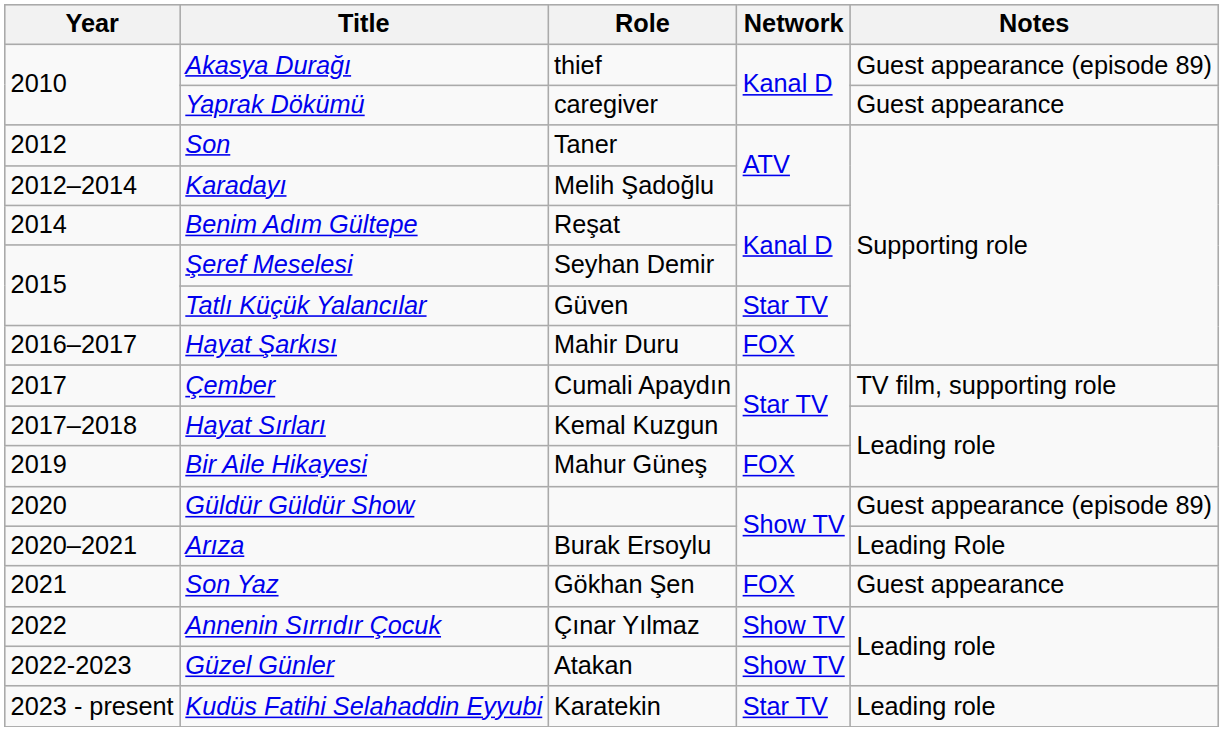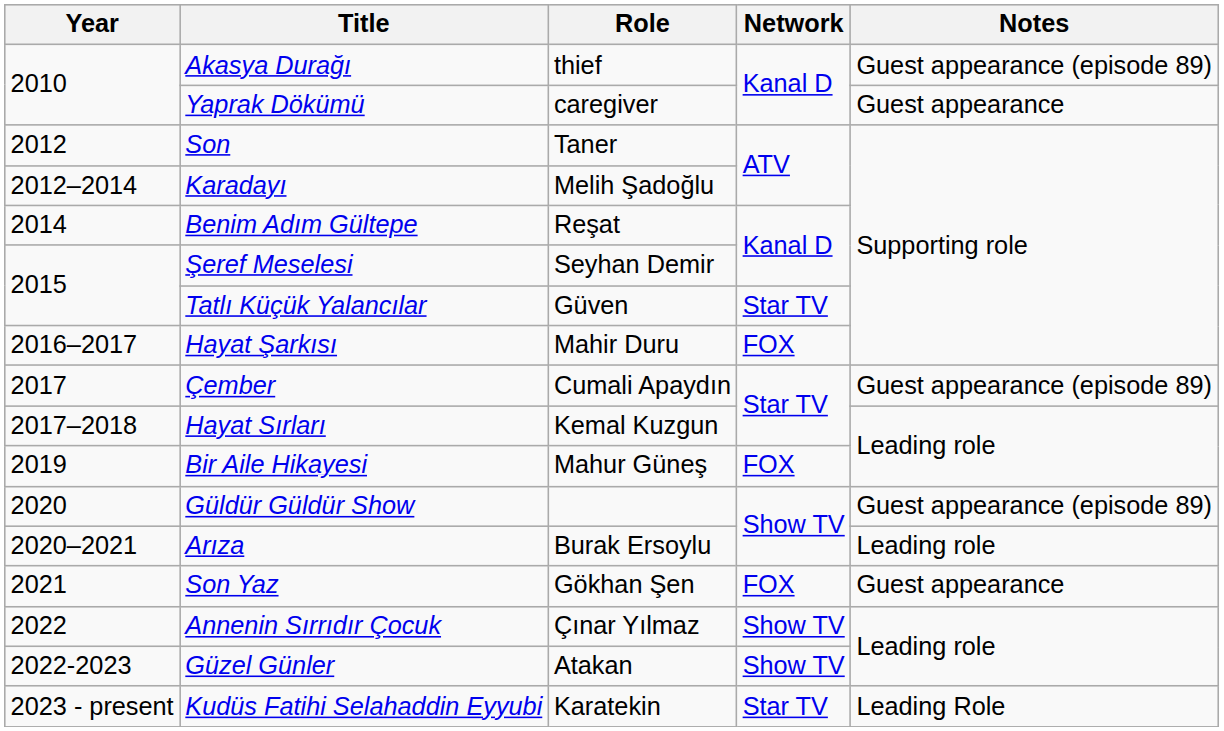Çember | Notes: TV film, supporting role -> Guest appearance (episode 89)
Arıza | Notes: Leading Role -> Leading role
Kudüs Fatihi Selahaddin Eyyubi | Notes: Leading role -> Leading Role
